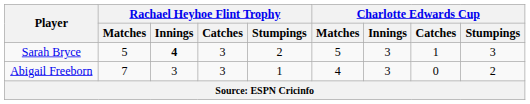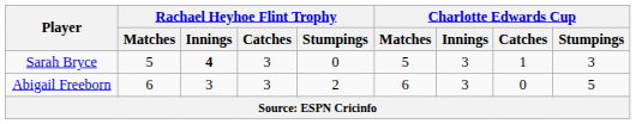Sarah Bryce | Rachael Heyhoe Flint Trophy / Stumpings: 2 -> 0
Abigail Freeborn | Rachael Heyhoe Flint Trophy / Matches: 7 -> 6
Abigail Freeborn | Rachael Heyhoe Flint Trophy / Stumpings: 1 -> 2
Abigail Freeborn | Charlotte Edwards Cup / Matches: 4 -> 6
Abigail Freeborn | Charlotte Edwards Cup / Stumpings: 2 -> 5
